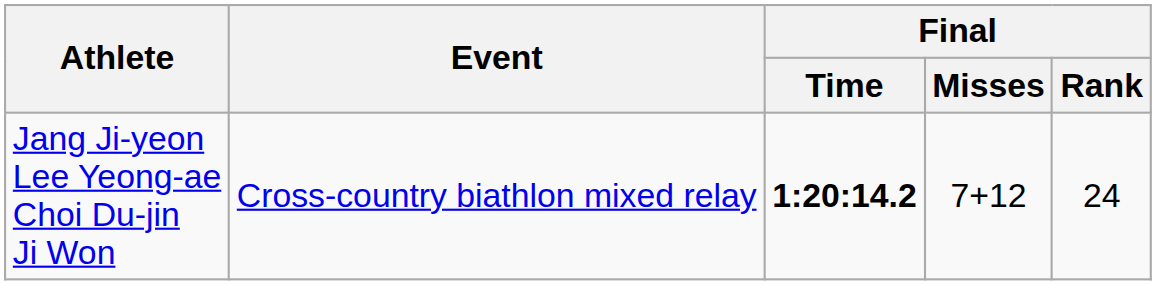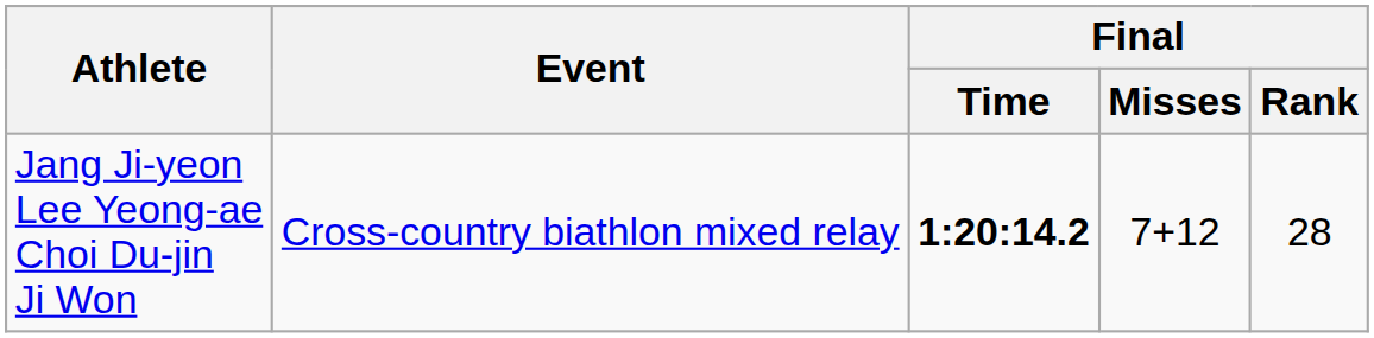Jang Ji-yeon Lee Yeong-ae Choi Du-jin Ji Won | Final / Rank: 24 -> 28
